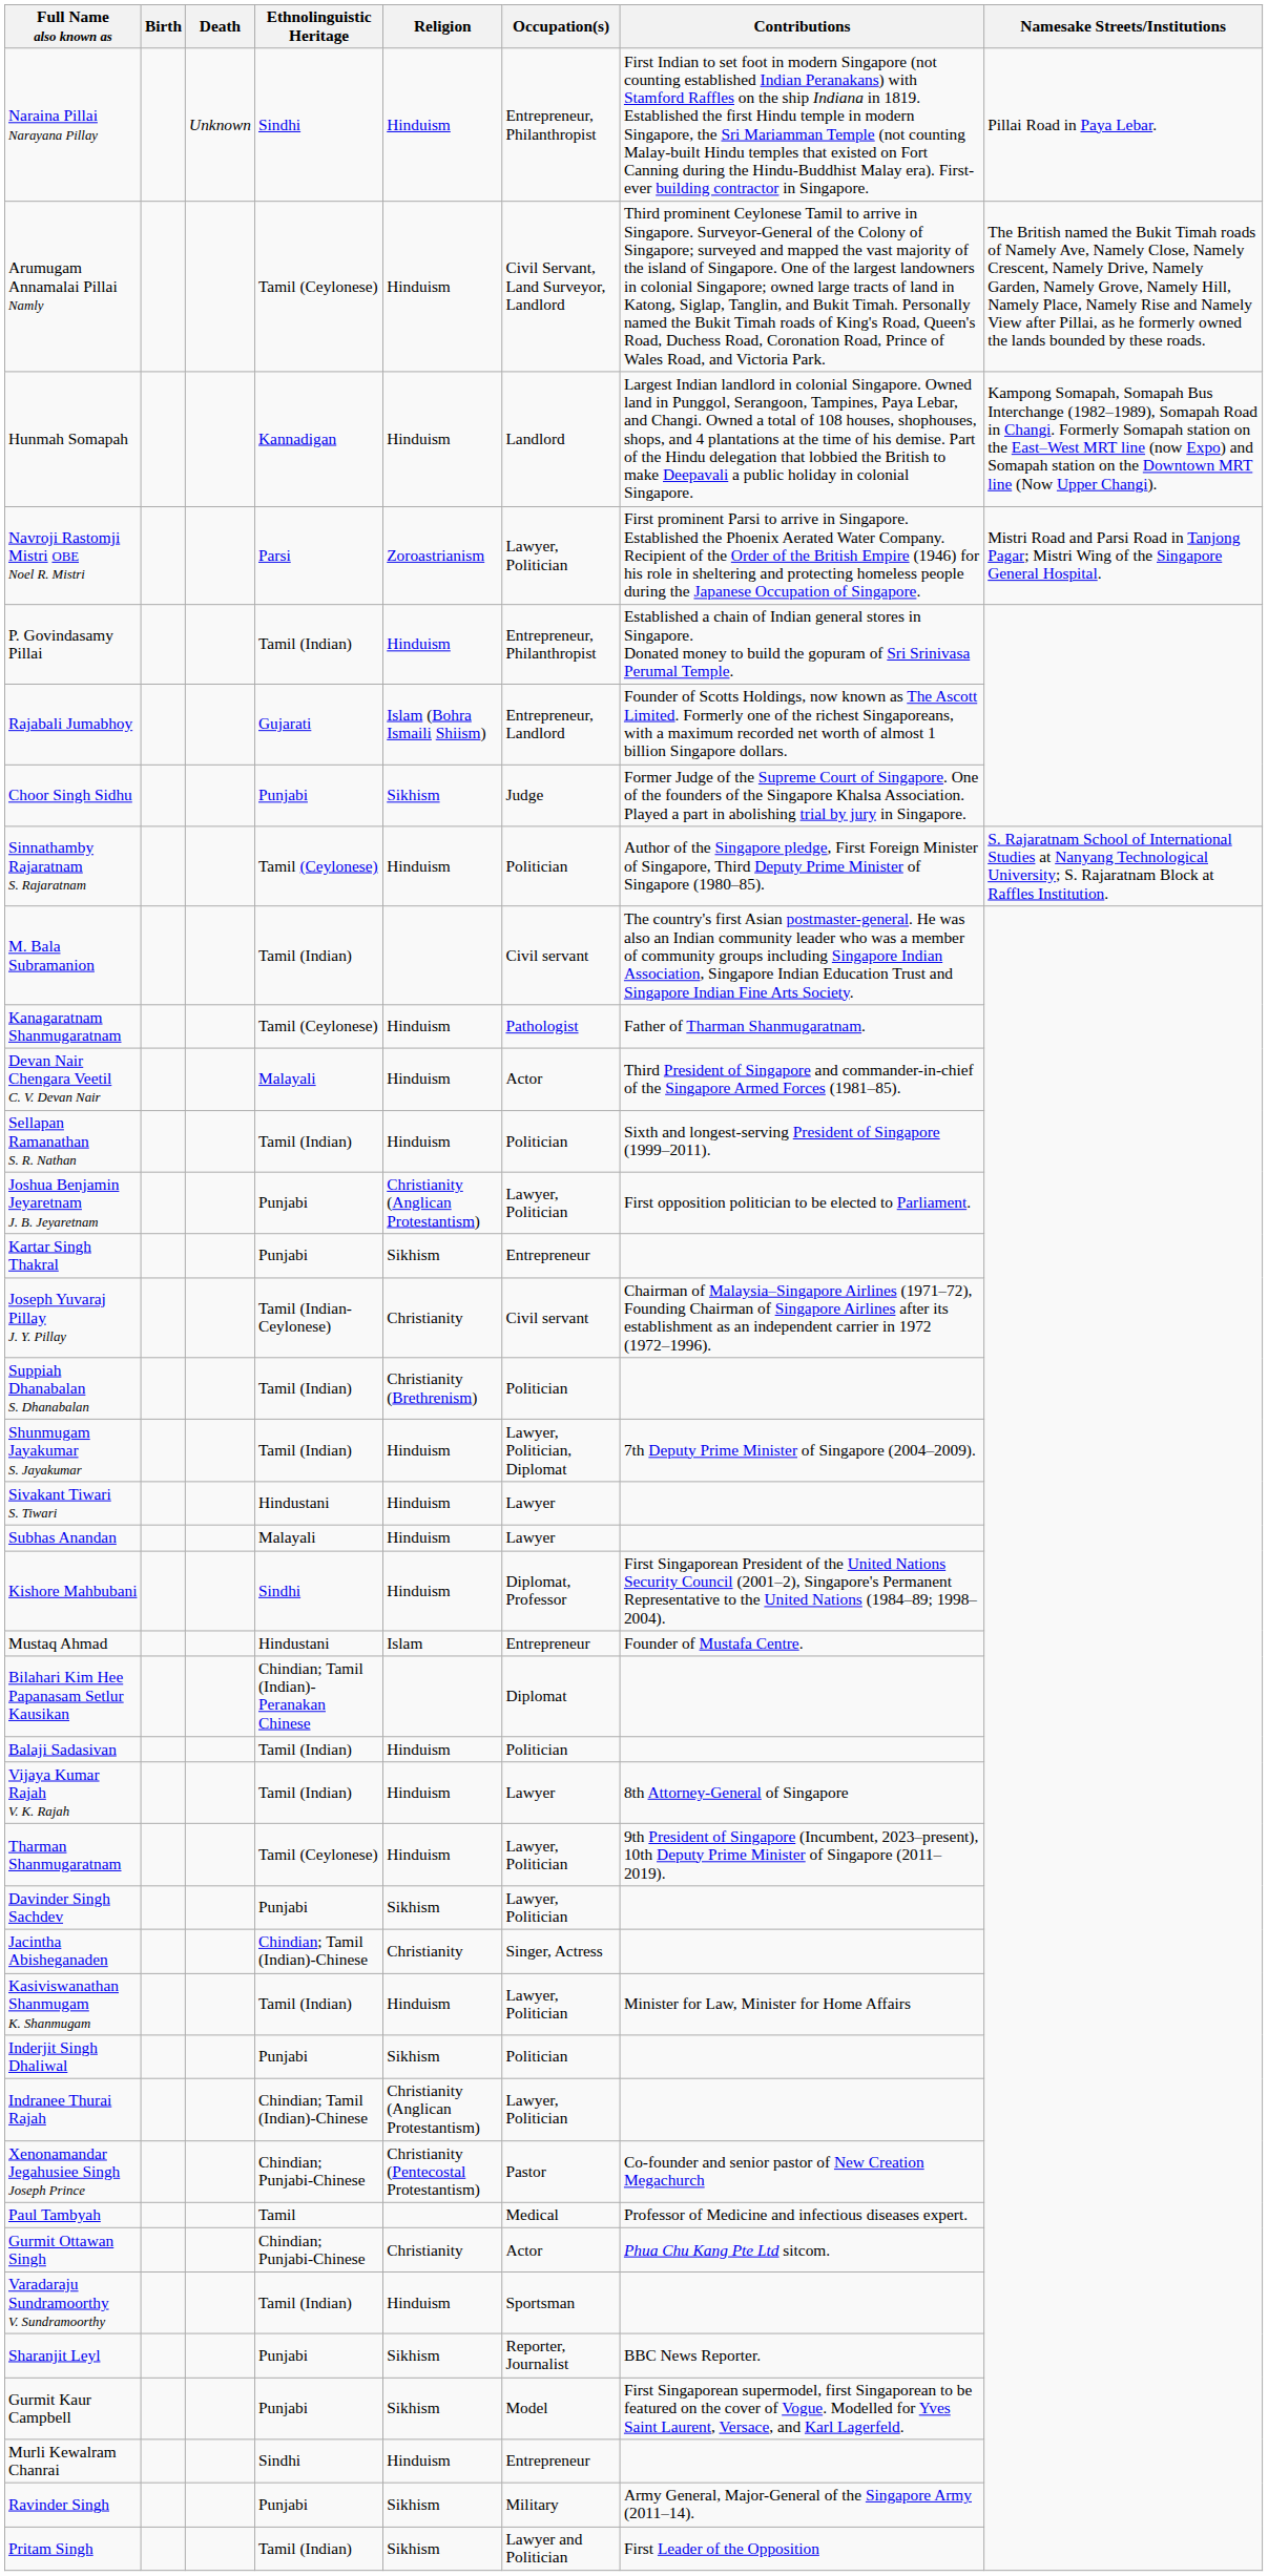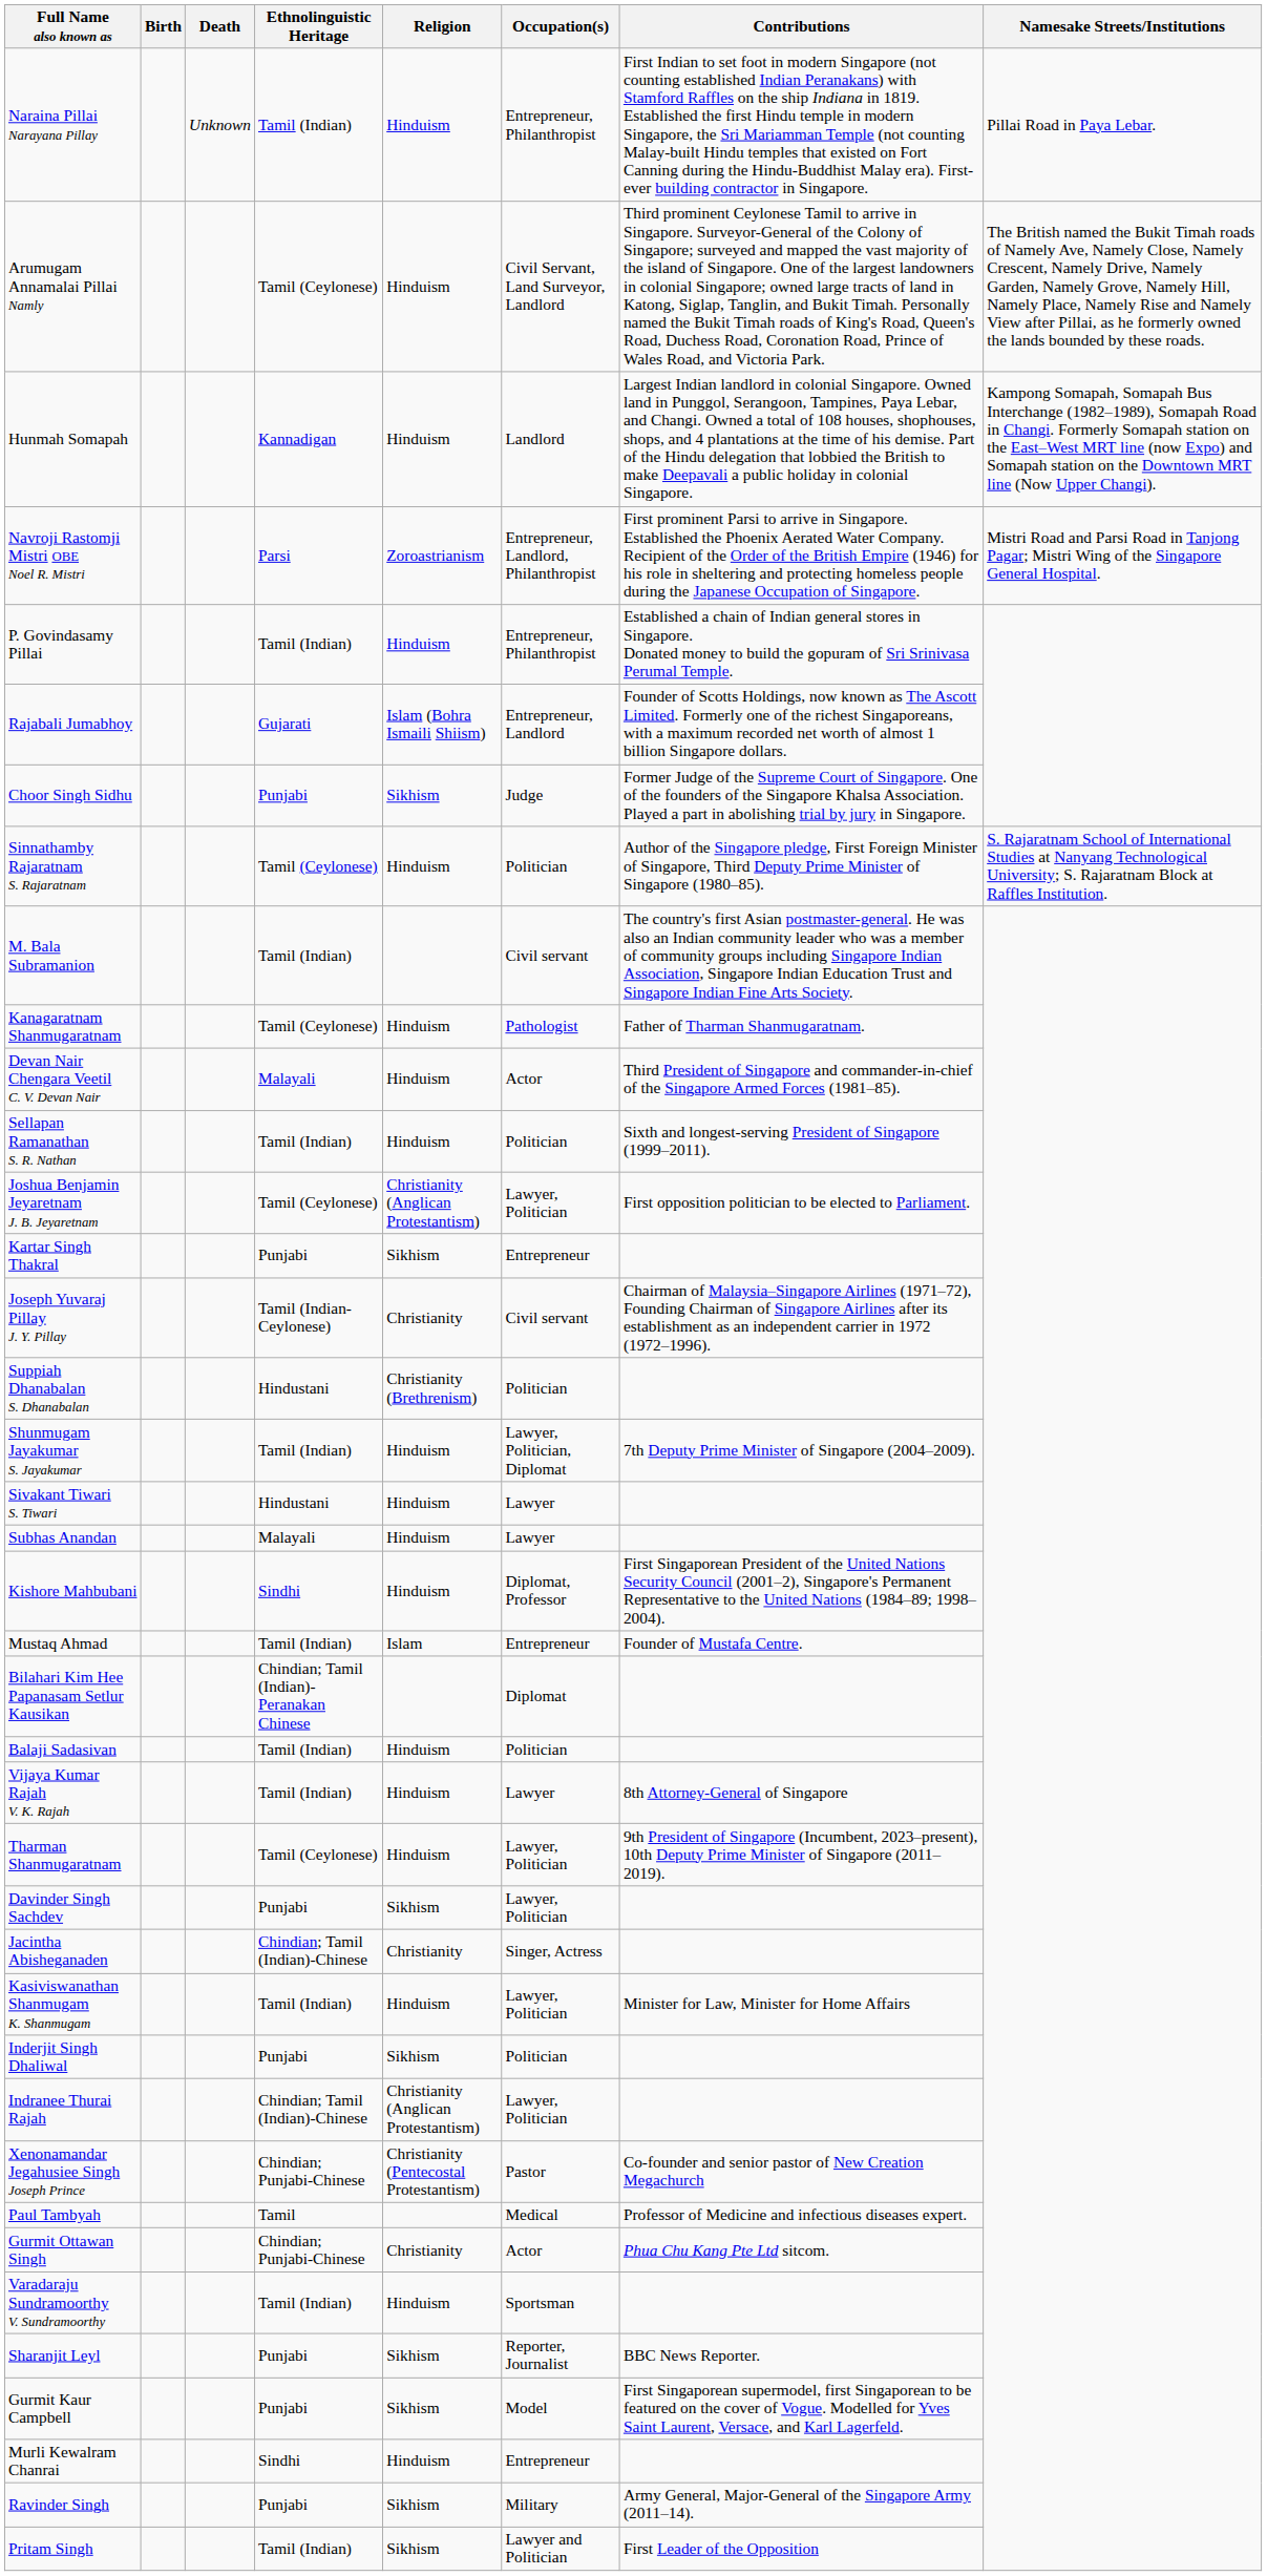Naraina Pillai Narayana Pillay | Ethnolinguistic Heritage: Sindhi -> Tamil (Indian)
Navroji Rastomji Mistri OBE Noel R. Mistri | Occupation(s): Lawyer, Politician -> Entrepreneur, Landlord, Philanthropist
Joshua Benjamin Jeyaretnam J. B. Jeyaretnam | Ethnolinguistic Heritage: Punjabi -> Tamil (Ceylonese)
Suppiah Dhanabalan S. Dhanabalan | Ethnolinguistic Heritage: Tamil (Indian) -> Hindustani
Mustaq Ahmad | Ethnolinguistic Heritage: Hindustani -> Tamil (Indian)
